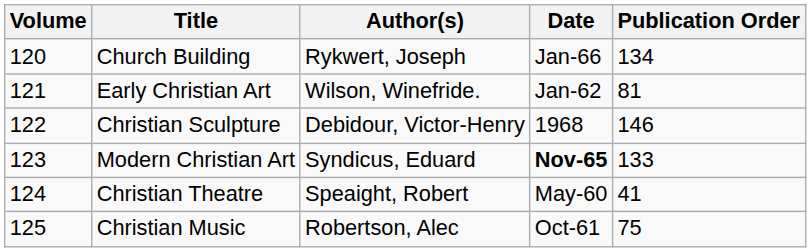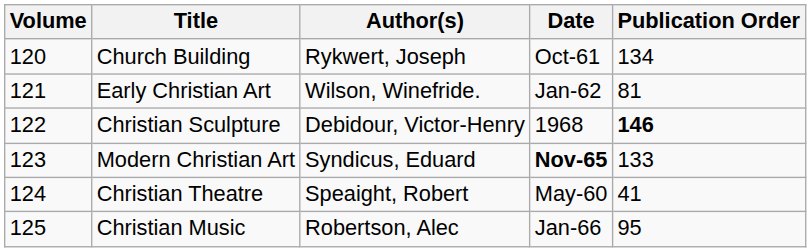Church Building | Date: Jan-66 -> Oct-61
Christian Sculpture | Publication Order: normal -> bold
Christian Music | Date: Oct-61 -> Jan-66
Christian Music | Publication Order: 75 -> 95
